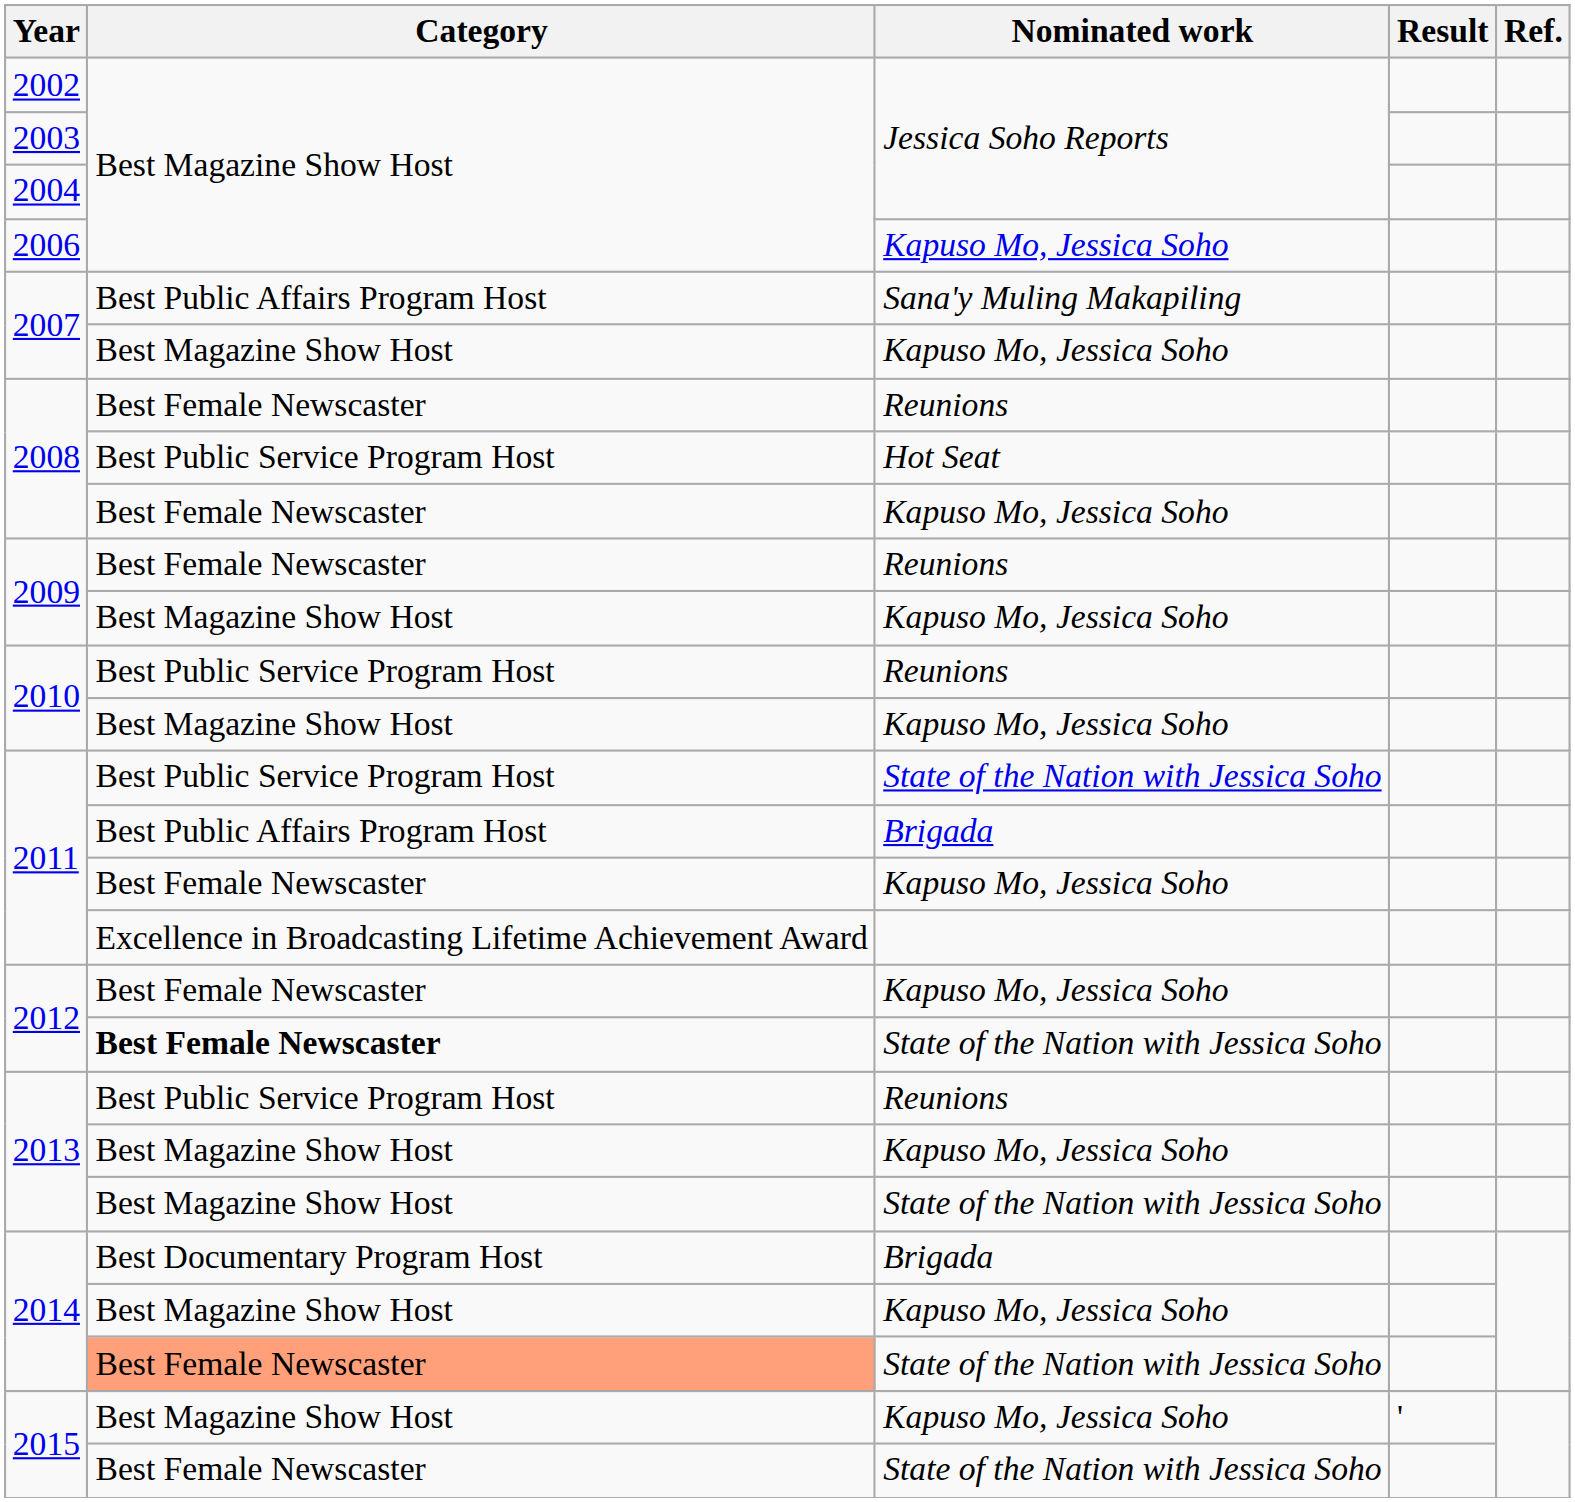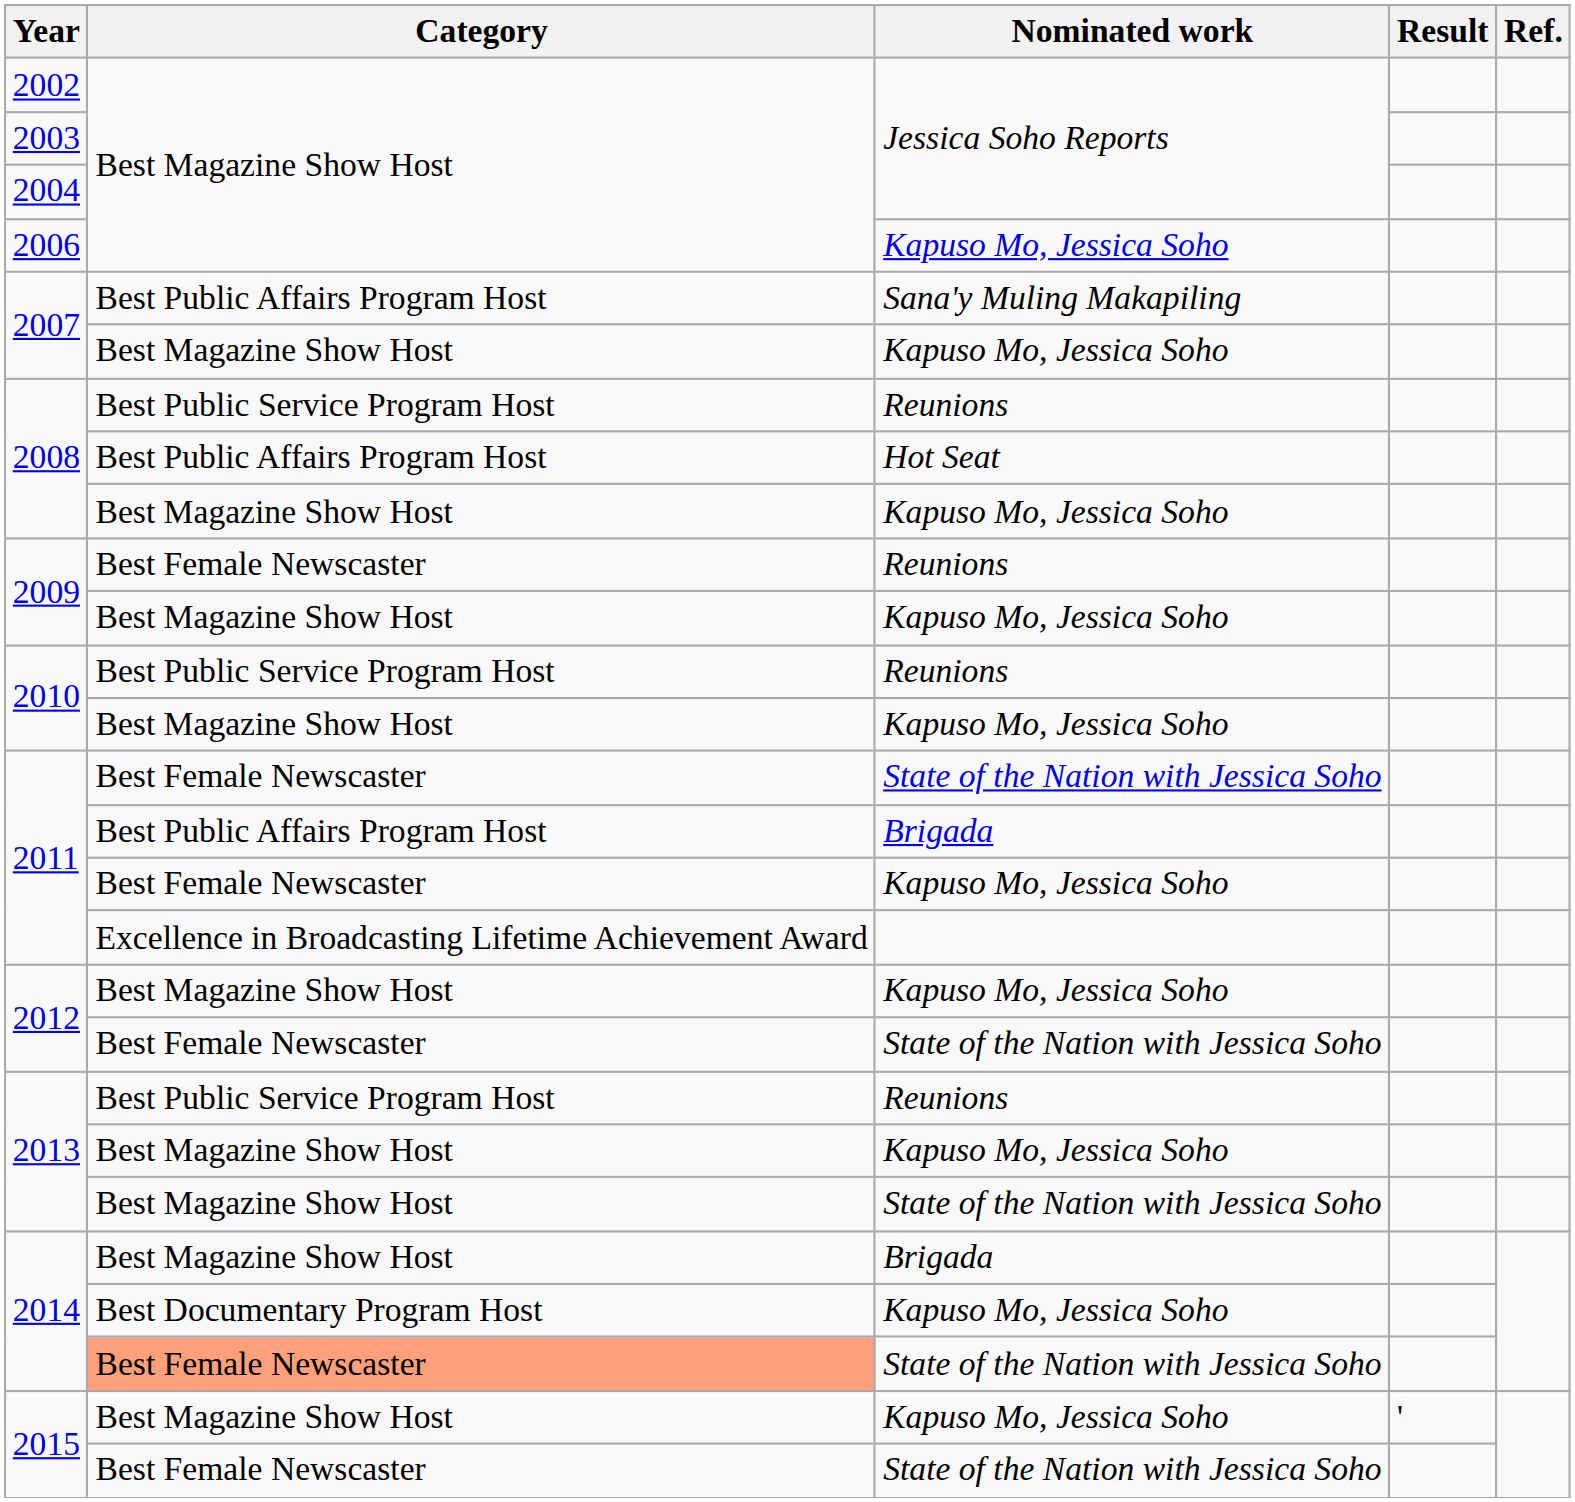2008 / Reunions | Category: Best Female Newscaster -> Best Public Service Program Host
2008 / Hot Seat | Category: Best Public Service Program Host -> Best Public Affairs Program Host
2008 / Kapuso Mo, Jessica Soho | Category: Best Female Newscaster -> Best Magazine Show Host
2011 / State of the Nation with Jessica Soho | Category: Best Public Service Program Host -> Best Female Newscaster
2012 / Kapuso Mo, Jessica Soho | Category: Best Female Newscaster -> Best Magazine Show Host
2012 / State of the Nation with Jessica Soho | Category: bold -> normal
2014 / Brigada | Category: Best Documentary Program Host -> Best Magazine Show Host
2014 / Kapuso Mo, Jessica Soho | Category: Best Magazine Show Host -> Best Documentary Program Host
